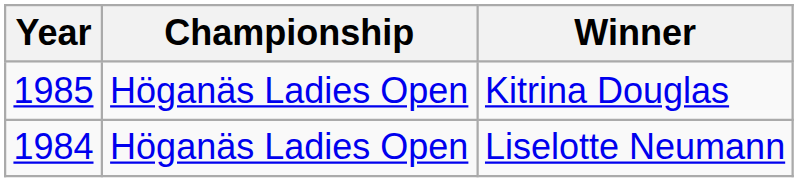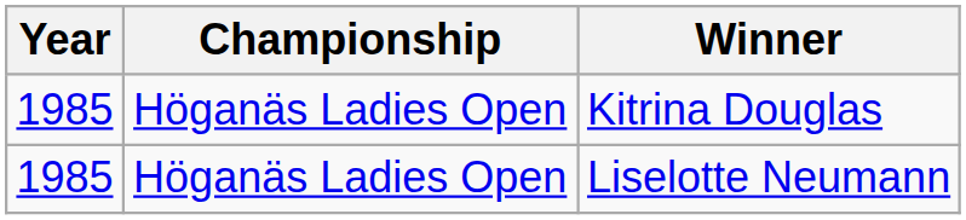Liselotte Neumann | Year: 1984 -> 1985
